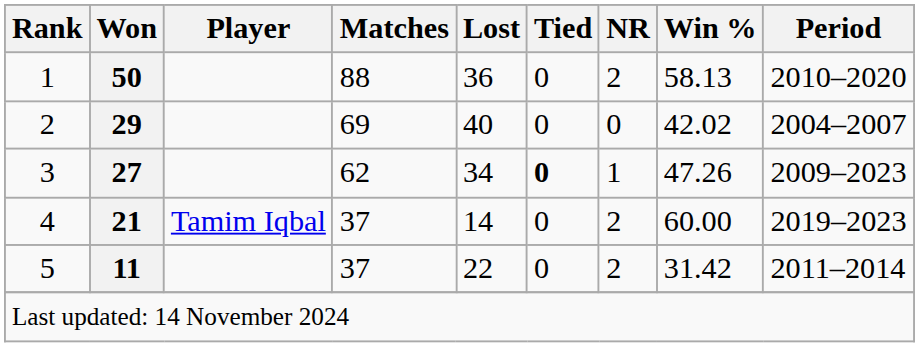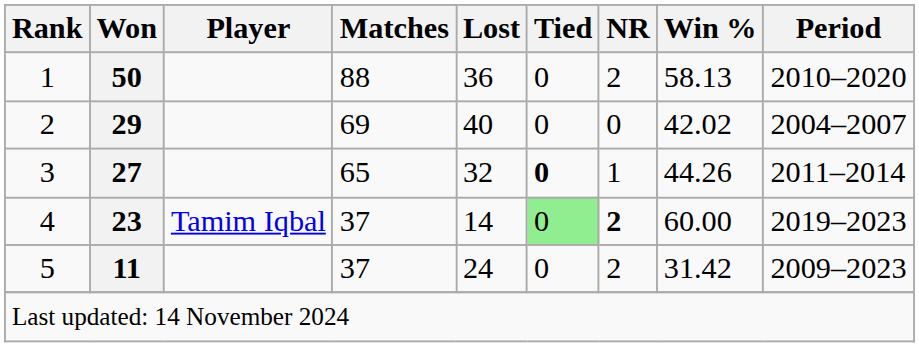3 | Matches: 62 -> 65
3 | Lost: 34 -> 32
3 | Win %: 47.26 -> 44.26
3 | Period: 2009–2023 -> 2011–2014
4 | Won: 21 -> 23
4 | Tied: no background -> lightgreen background
4 | NR: normal -> bold
5 | Lost: 22 -> 24
5 | Period: 2011–2014 -> 2009–2023
